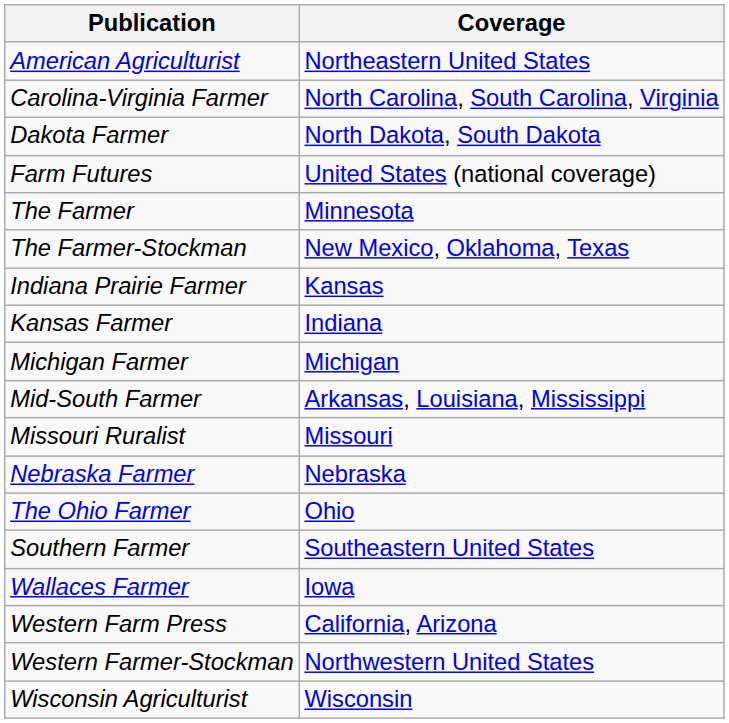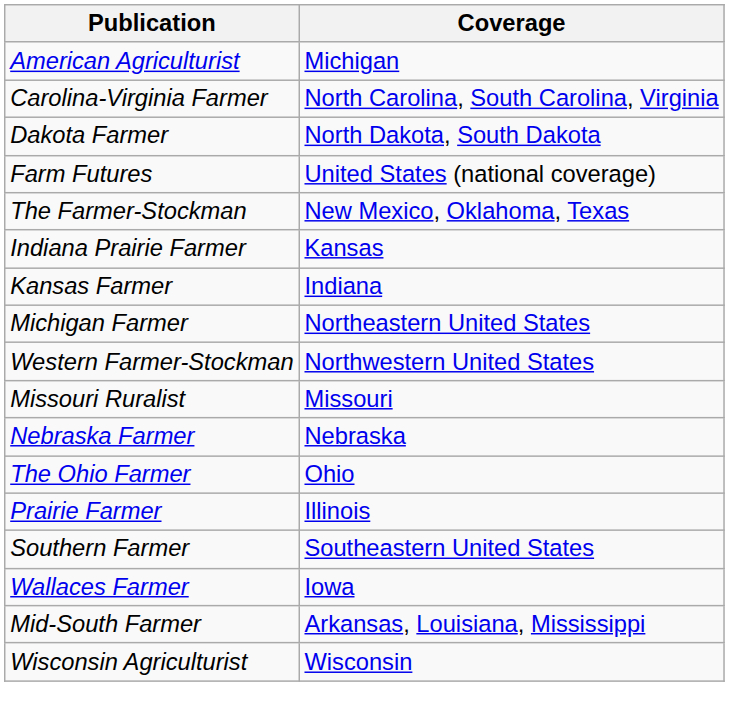American Agriculturist | Coverage: Northeastern United States -> Michigan
- row: The Farmer | Minnesota
Michigan Farmer | Coverage: Michigan -> Northeastern United States
rows swapped: Mid-South Farmer <-> Western Farmer-Stockman
+ row: Prairie Farmer | Illinois
- row: Western Farm Press | California, Arizona
